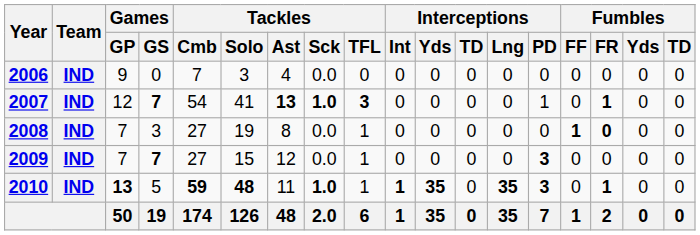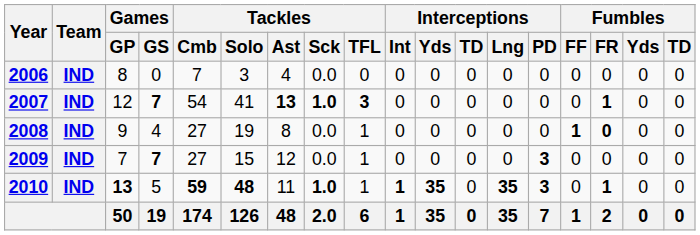2006 | Games / GP: 9 -> 8
2007 | Interceptions / PD: 1 -> 0
2008 | Games / GP: 7 -> 9
2008 | Games / GS: 3 -> 4
